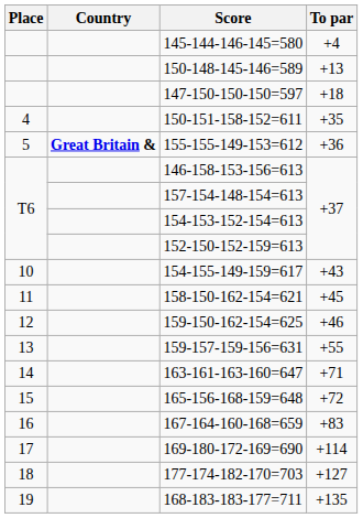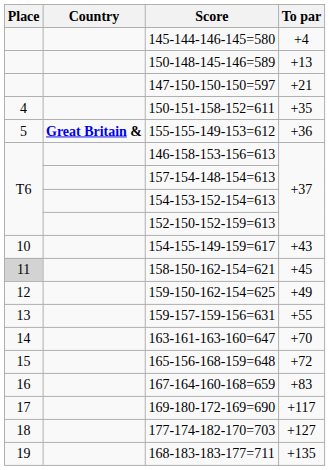147-150-150-150=597 | To par: +18 -> +21
158-150-162-154=621 | Place: no background -> lightgrey background
159-150-162-154=625 | To par: +46 -> +49
163-161-163-160=647 | To par: +71 -> +70
169-180-172-169=690 | To par: +114 -> +117
